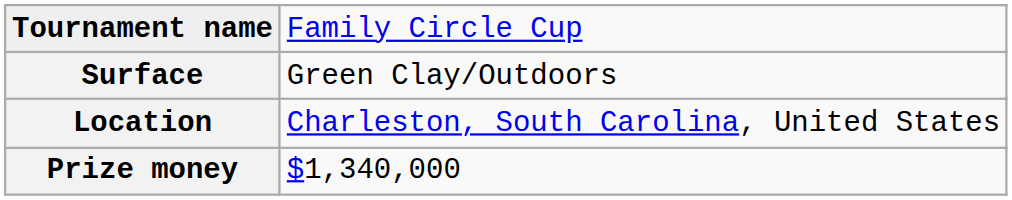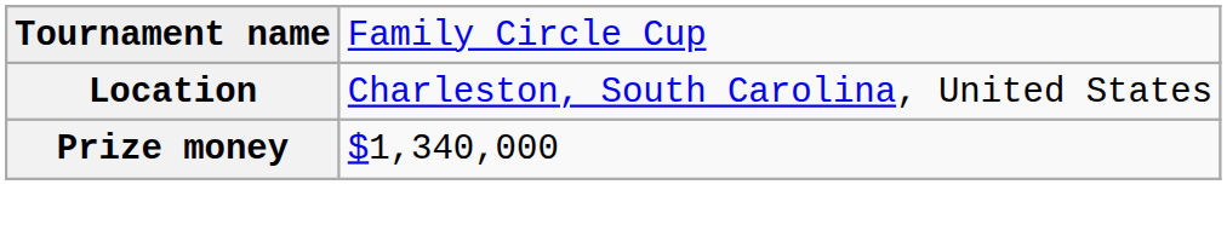- row: Surface | Green Clay/Outdoors
